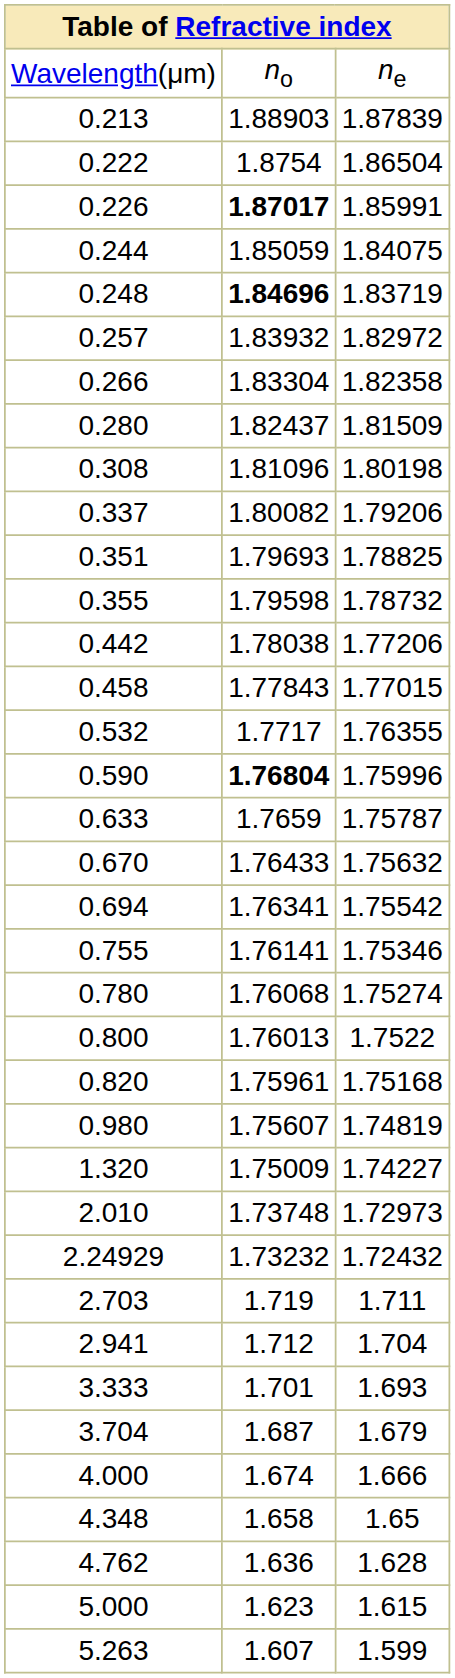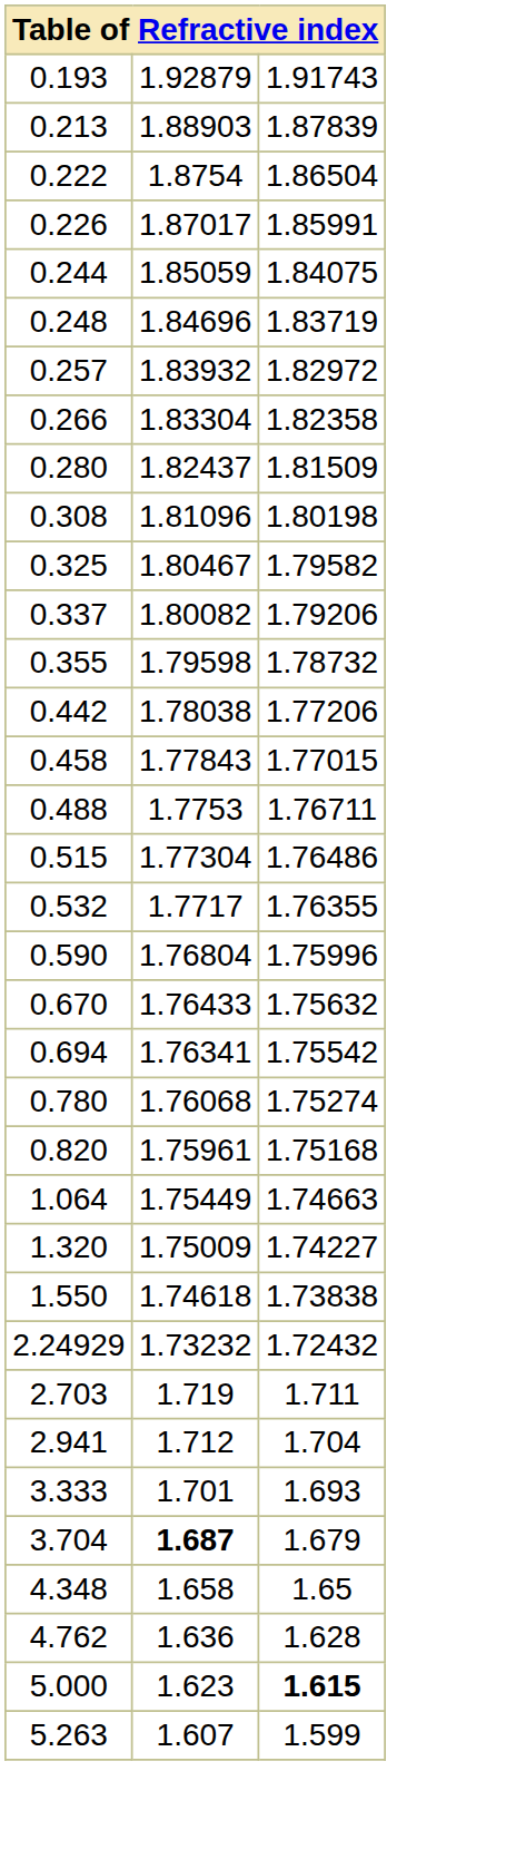- row: Wavelength(μm) | no | ne
+ row: 0.193 | 1.92879 | 1.91743
0.226 | column 2: bold -> normal
0.248 | column 2: bold -> normal
+ row: 0.325 | 1.80467 | 1.79582
- row: 0.351 | 1.79693 | 1.78825
+ row: 0.488 | 1.7753 | 1.76711
+ row: 0.515 | 1.77304 | 1.76486
0.590 | column 2: bold -> normal
- row: 0.633 | 1.7659 | 1.75787
- row: 0.755 | 1.76141 | 1.75346
- row: 0.800 | 1.76013 | 1.7522
- row: 0.980 | 1.75607 | 1.74819
+ row: 1.064 | 1.75449 | 1.74663
+ row: 1.550 | 1.74618 | 1.73838
- row: 2.010 | 1.73748 | 1.72973
3.704 | column 2: normal -> bold
- row: 4.000 | 1.674 | 1.666
5.000 | column 3: normal -> bold
